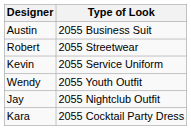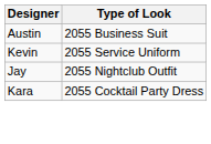- row: Robert | 2055 Streetwear
- row: Wendy | 2055 Youth Outfit
